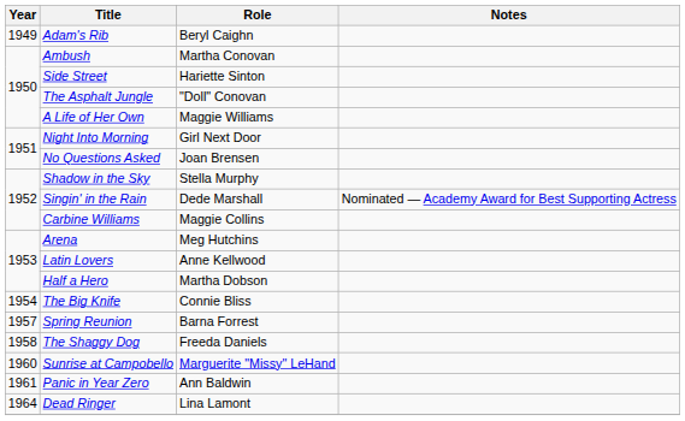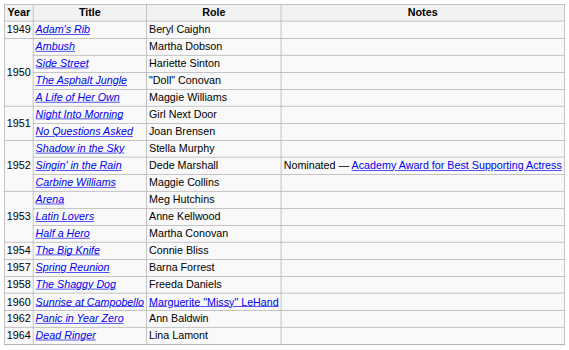Ambush | Role: Martha Conovan -> Martha Dobson
Half a Hero | Role: Martha Dobson -> Martha Conovan
Panic in Year Zero | Year: 1961 -> 1962
